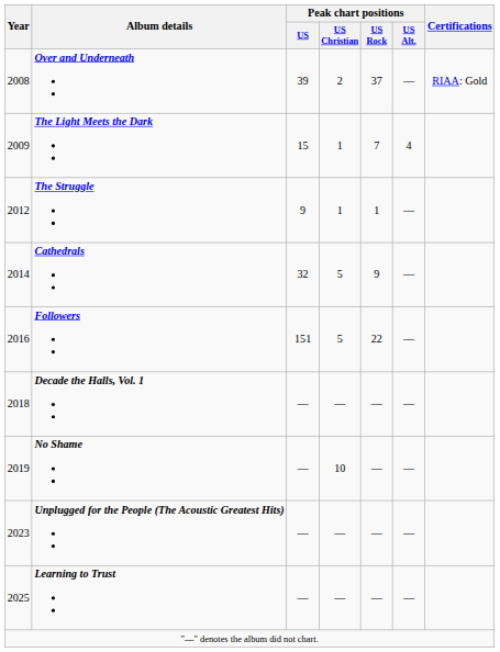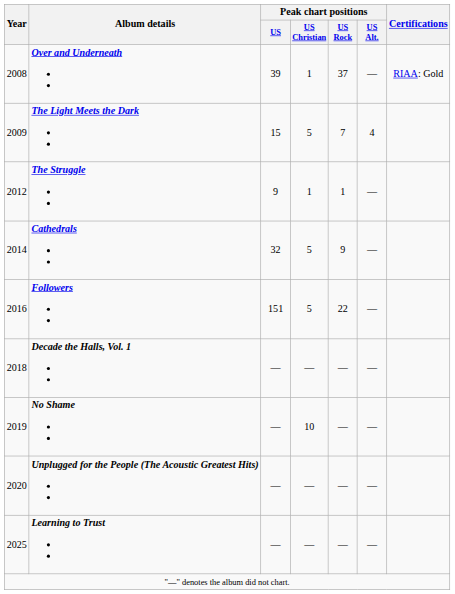Over and Underneath | Peak chart positions / US Christian: 2 -> 1
The Light Meets the Dark | Peak chart positions / US Christian: 1 -> 5
Unplugged for the People (The Acoustic Greatest Hits) | Year: 2023 -> 2020
